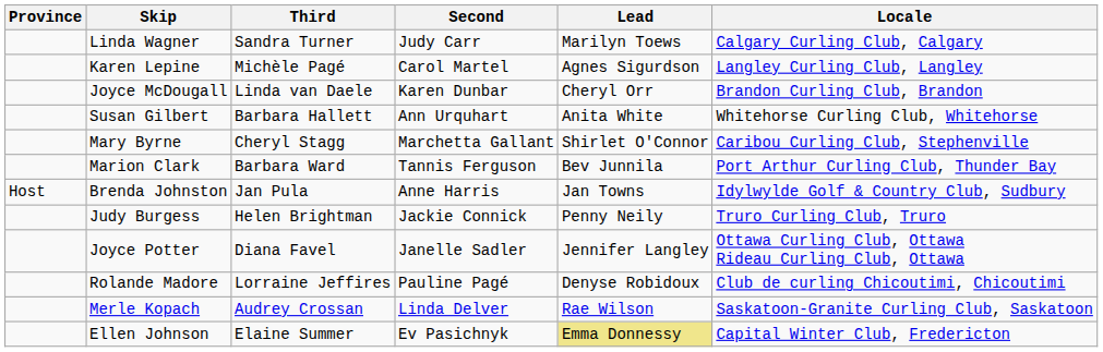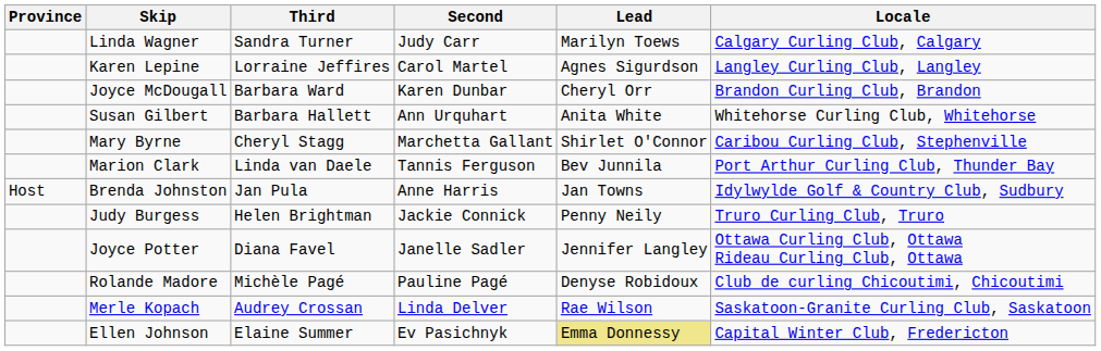Karen Lepine | Third: Michèle Pagé -> Lorraine Jeffires
Joyce McDougall | Third: Linda van Daele -> Barbara Ward
Marion Clark | Third: Barbara Ward -> Linda van Daele
Rolande Madore | Third: Lorraine Jeffires -> Michèle Pagé
